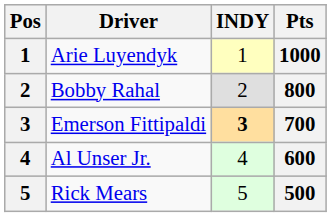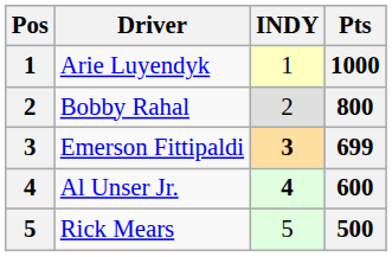Emerson Fittipaldi | Pts: 700 -> 699
Al Unser Jr. | INDY: normal -> bold
